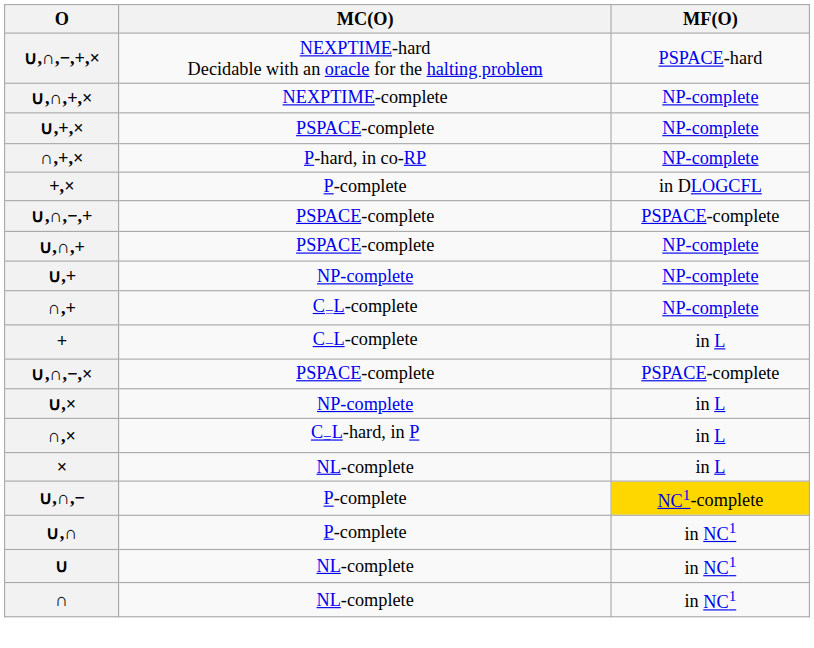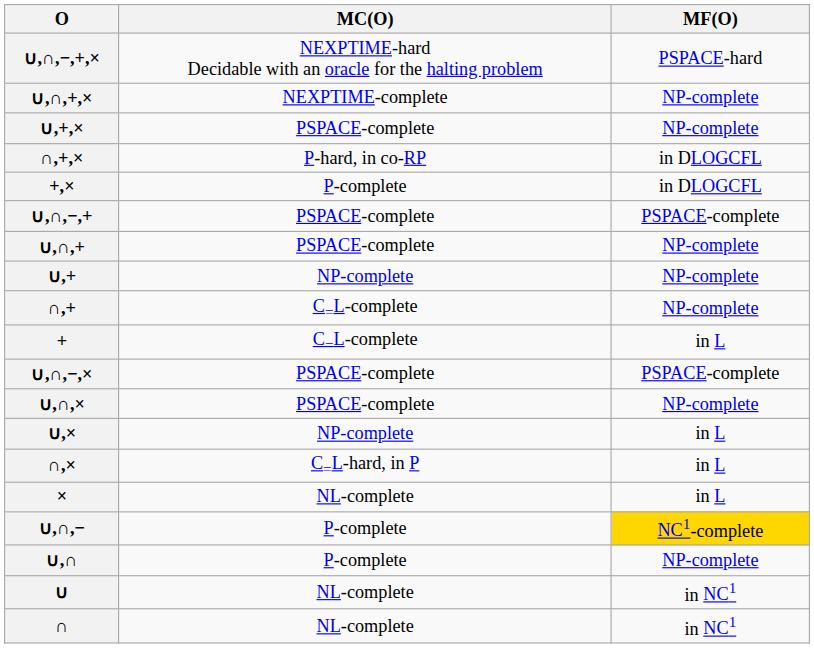∩,+,× | MF(O): NP-complete -> in DLOGCFL
+ row: ∪,∩,× | PSPACE-complete | NP-complete
∪,∩ | MF(O): in NC1 -> NP-complete
